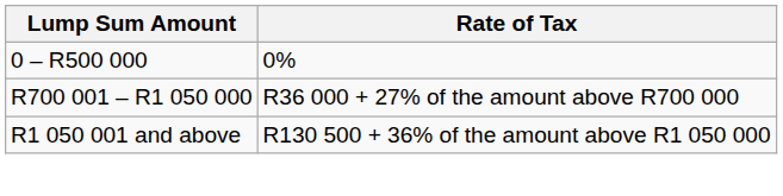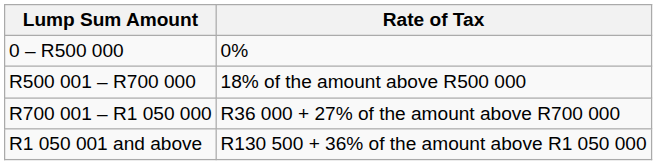+ row: R500 001 – R700 000 | 18% of the amount above R500 000
